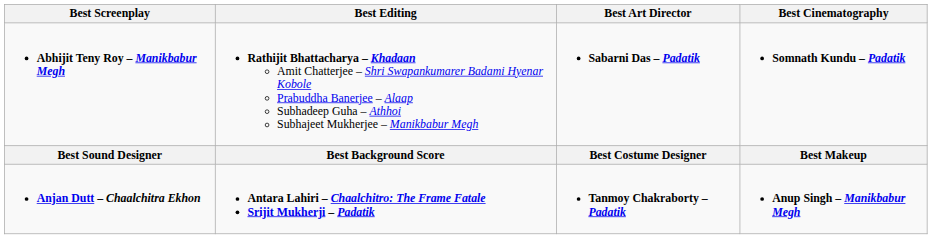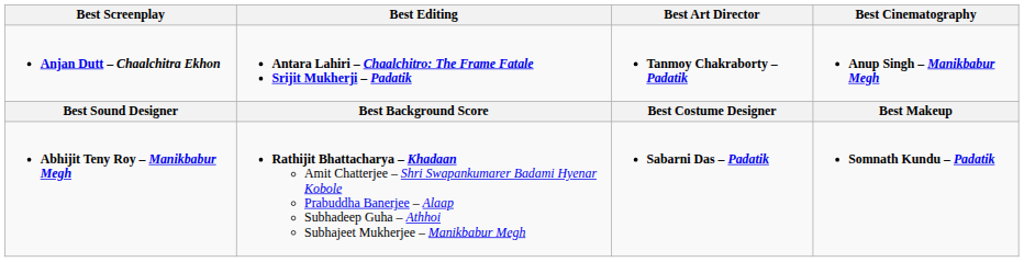rows swapped: Anjan Dutt – Chaalchitra Ekhon <-> Abhijit Teny Roy – Manikbabur Megh
